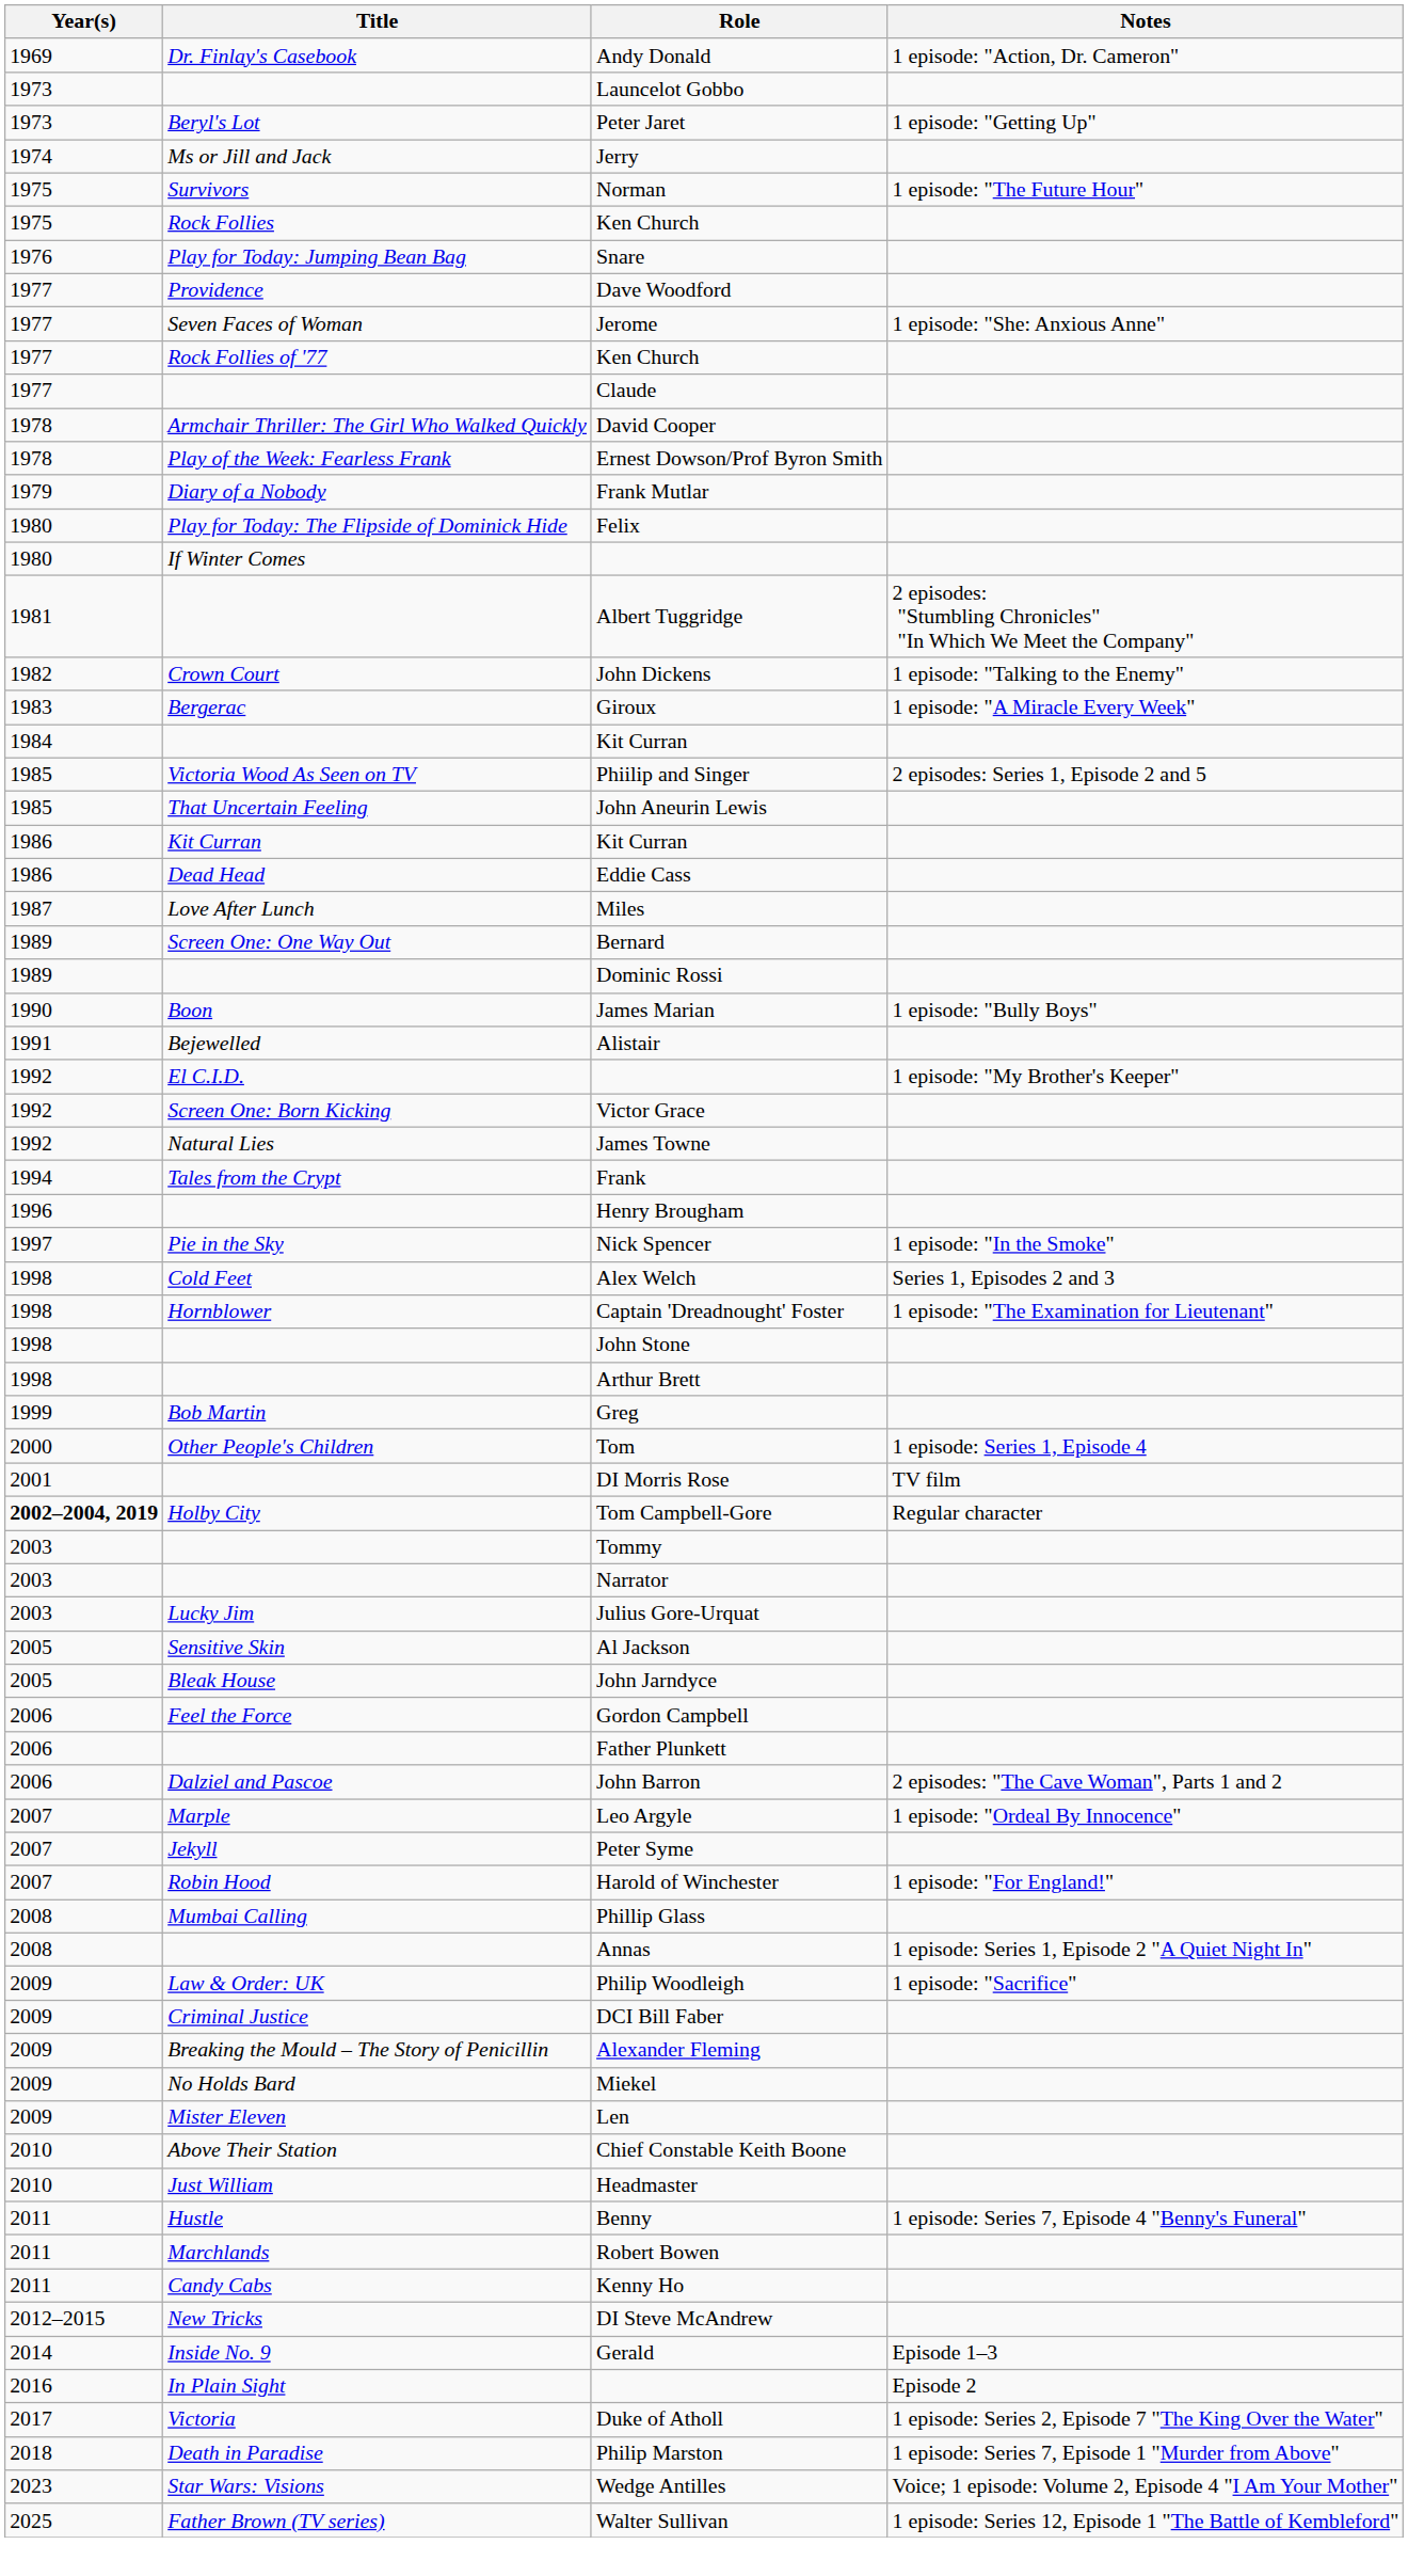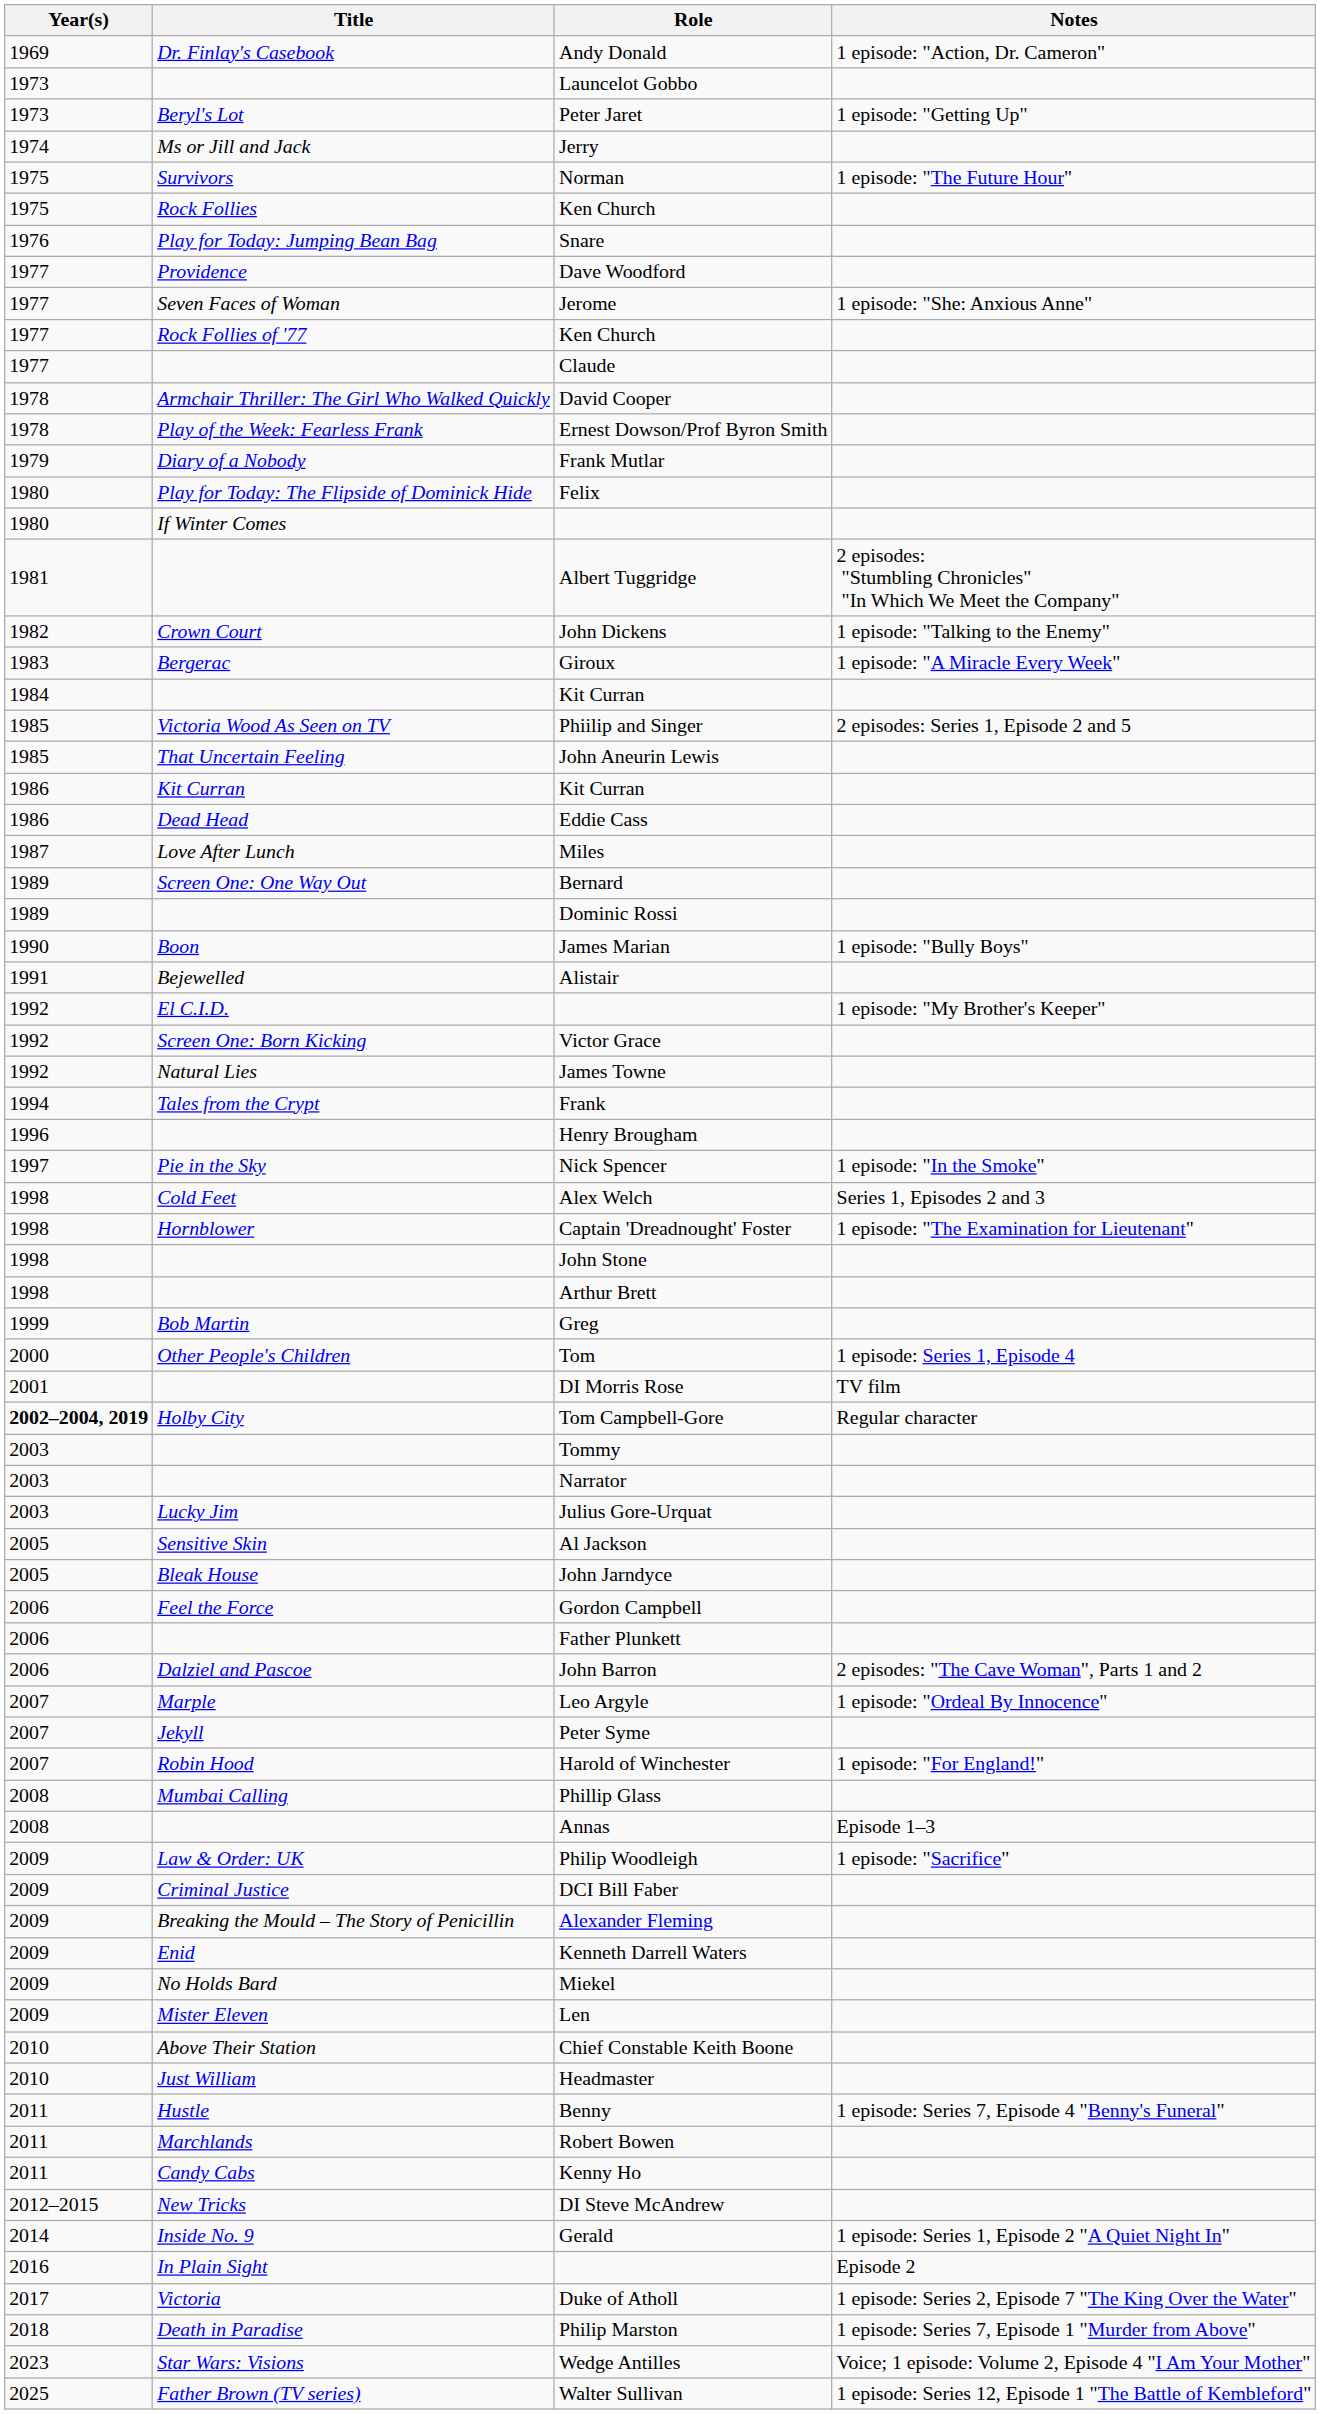Annas | Notes: 1 episode: Series 1, Episode 2 "A Quiet Night In" -> Episode 1–3
+ row: 2009 | Enid | Kenneth Darrell Waters
Gerald | Notes: Episode 1–3 -> 1 episode: Series 1, Episode 2 "A Quiet Night In"
